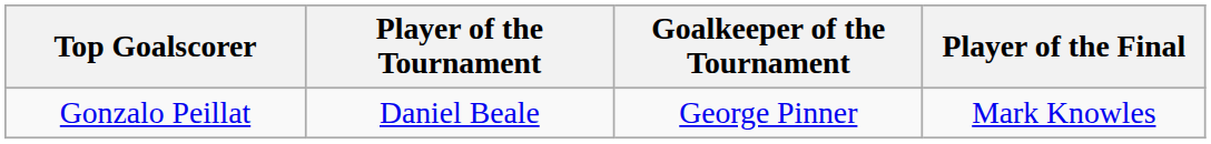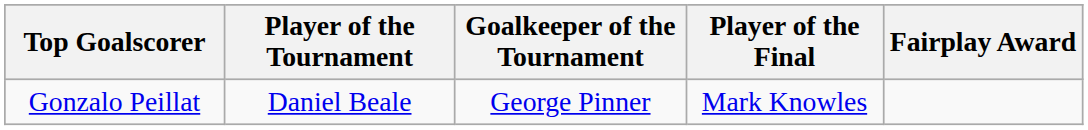+ column: Fairplay Award
